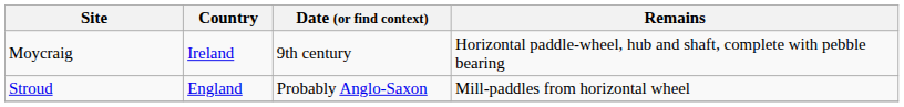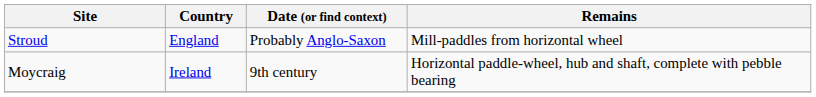rows swapped: Stroud <-> Moycraig
